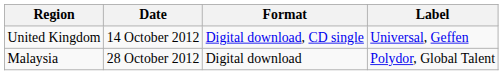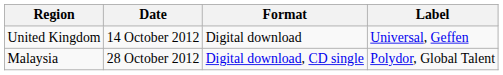United Kingdom | Format: Digital download, CD single -> Digital download
Malaysia | Format: Digital download -> Digital download, CD single
